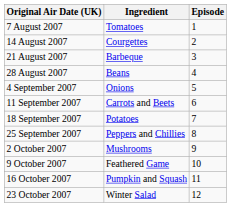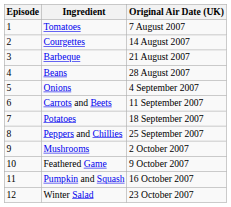columns swapped: Episode <-> Original Air Date (UK)
